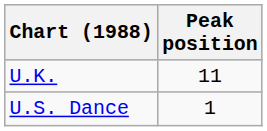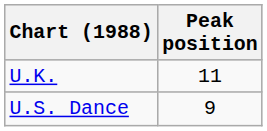U.S. Dance | Peak position: 1 -> 9
